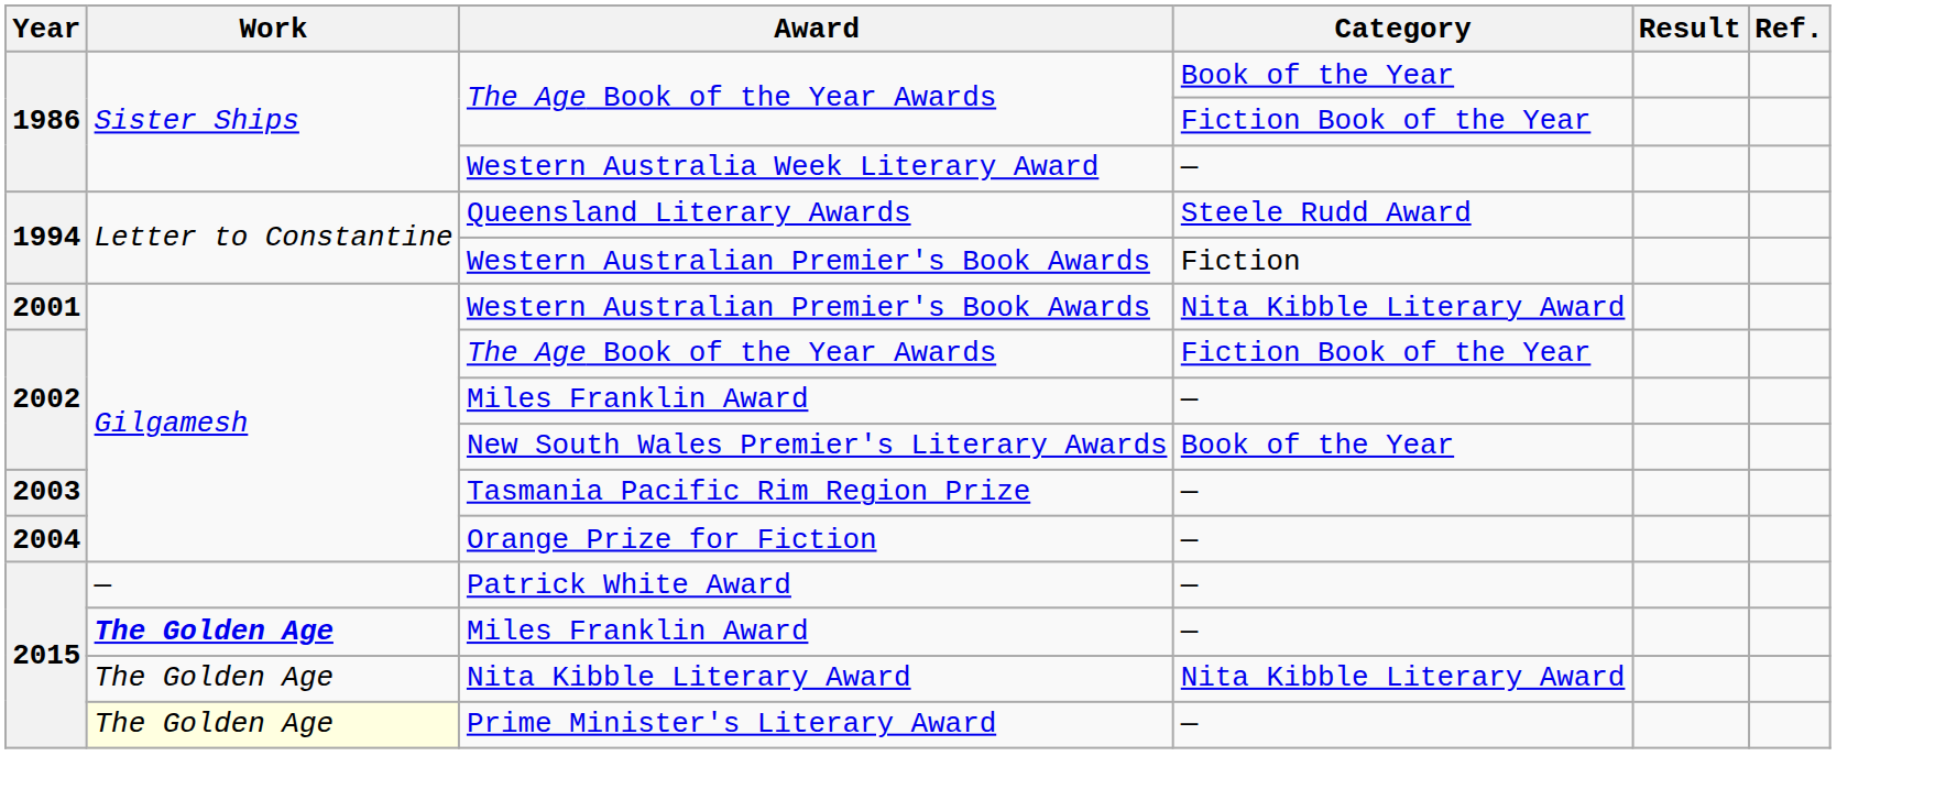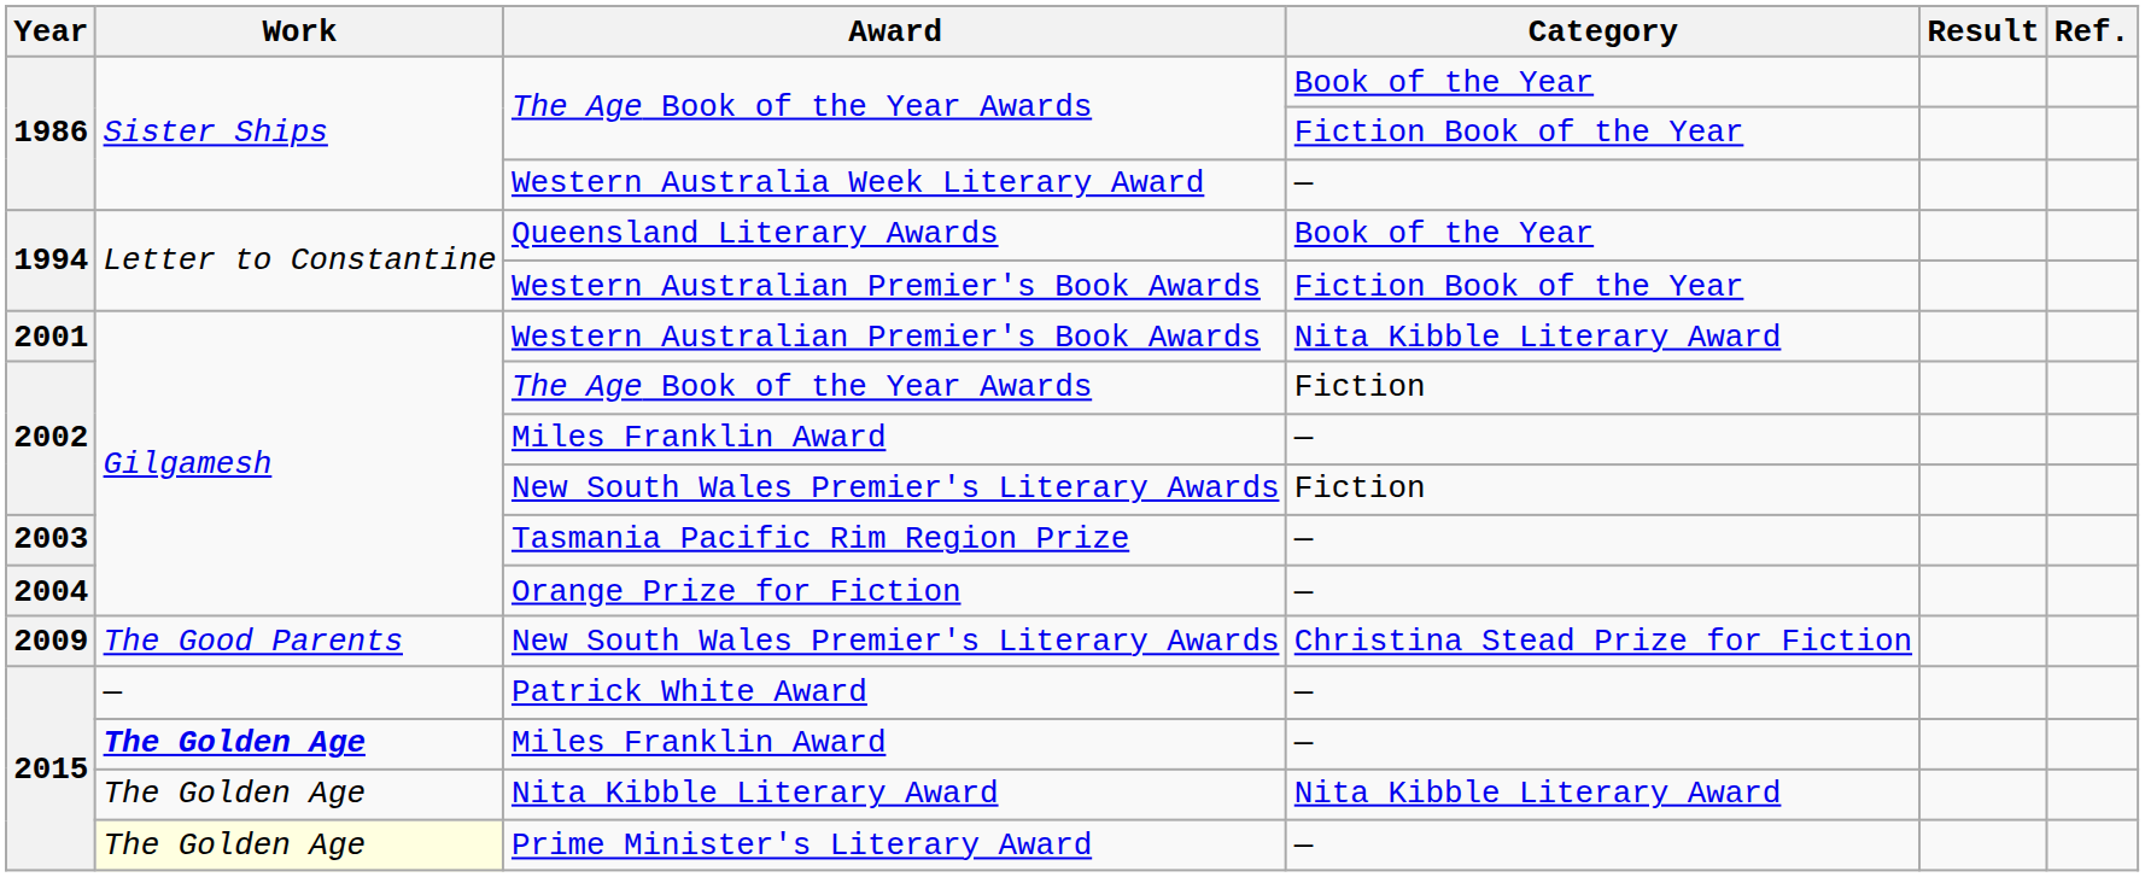Queensland Literary Awards | Category: Steele Rudd Award -> Book of the Year
1994 / Western Australian Premier's Book Awards | Category: Fiction -> Fiction Book of the Year
2002 / The Age Book of the Year Awards | Category: Fiction Book of the Year -> Fiction
2002 / New South Wales Premier's Literary Awards | Category: Book of the Year -> Fiction
+ row: 2009 | The Good Parents | New South Wales Premier's Literary Awards | Christina Stead Prize for Fiction
